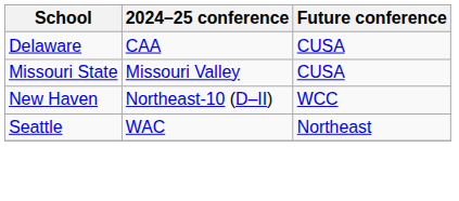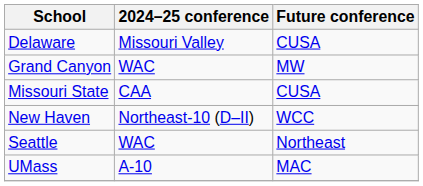Delaware | 2024–25 conference: CAA -> Missouri Valley
+ row: Grand Canyon | WAC | MW
Missouri State | 2024–25 conference: Missouri Valley -> CAA
+ row: UMass | A-10 | MAC
